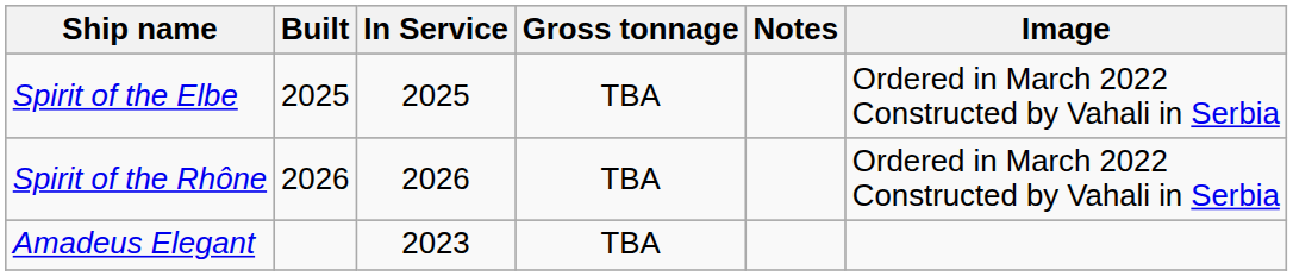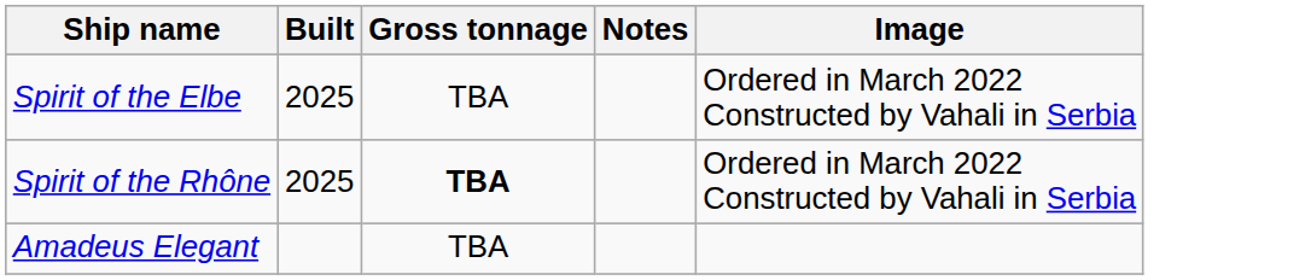- column: In Service | 2025 | 2026 | 2023
Spirit of the Rhône | Built: 2026 -> 2025
Spirit of the Rhône | Gross tonnage: normal -> bold
